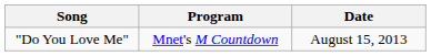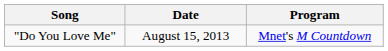columns swapped: Program <-> Date
